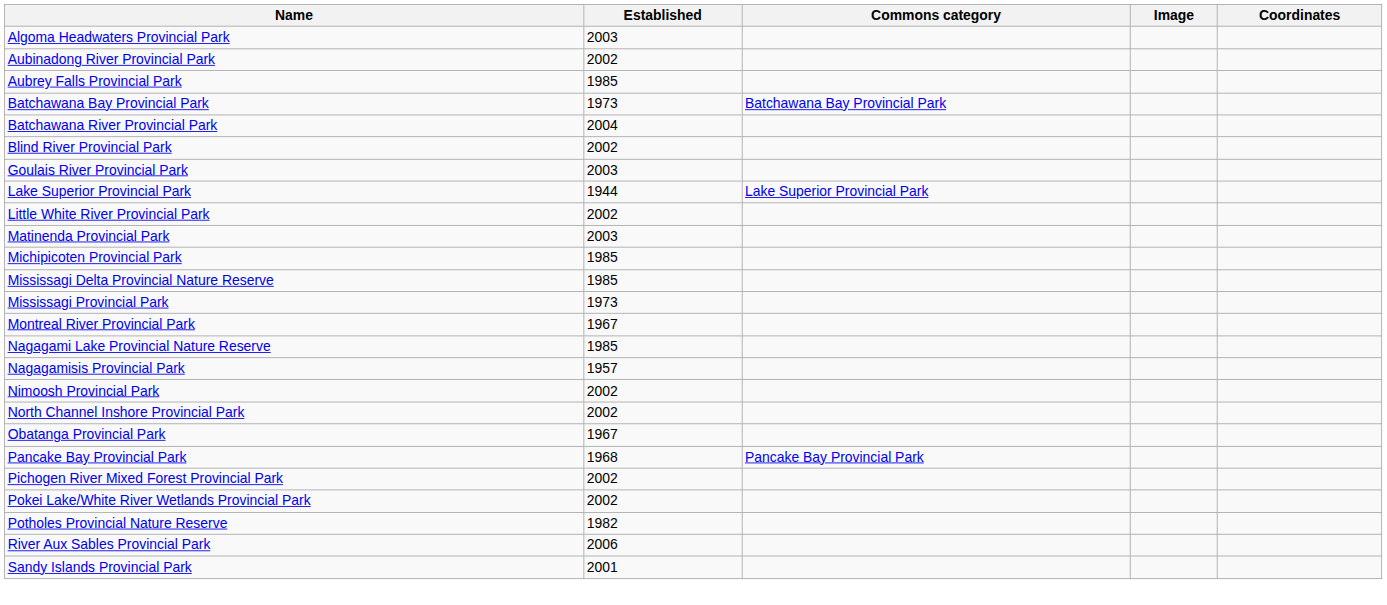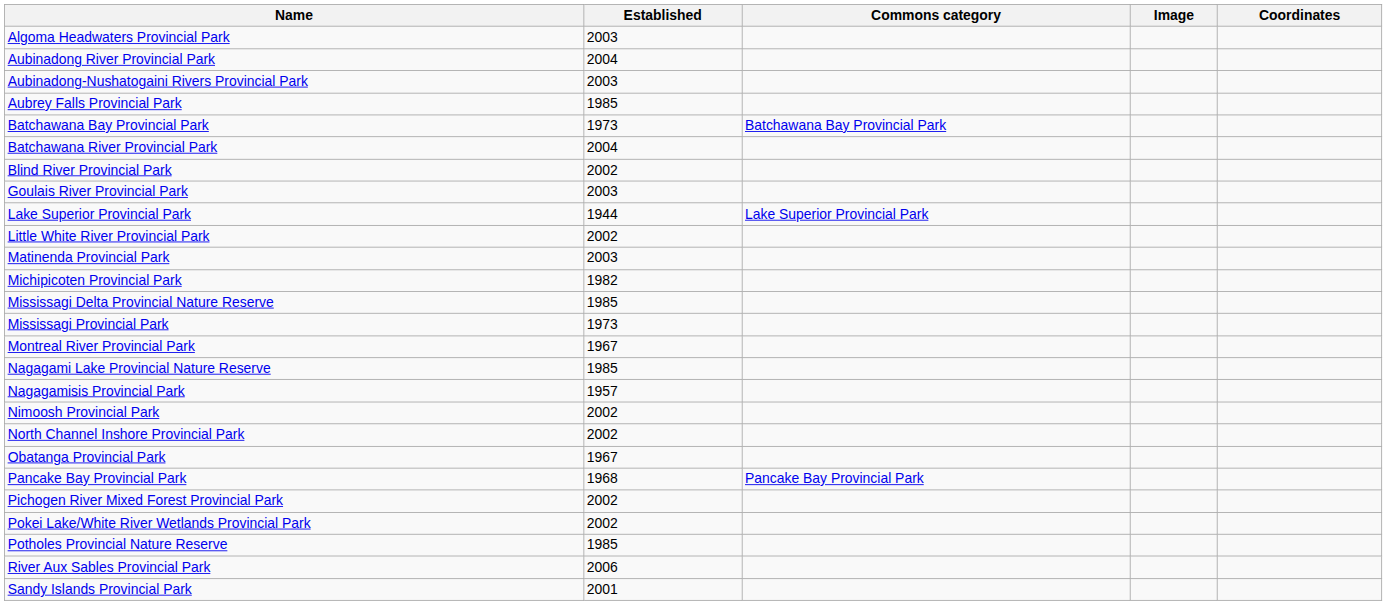Aubinadong River Provincial Park | Established: 2002 -> 2004
+ row: Aubinadong-Nushatogaini Rivers Provincial Park | 2003
Michipicoten Provincial Park | Established: 1985 -> 1982
Potholes Provincial Nature Reserve | Established: 1982 -> 1985
